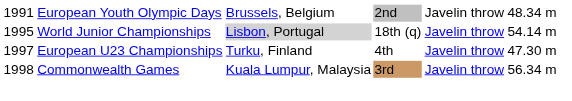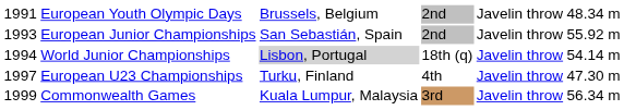+ row: 1993 | European Junior Championships | San Sebastián, Spain | 2nd | Javelin throw | 55.92 m
World Junior Championships | column 1: 1995 -> 1994
Commonwealth Games | column 1: 1998 -> 1999
